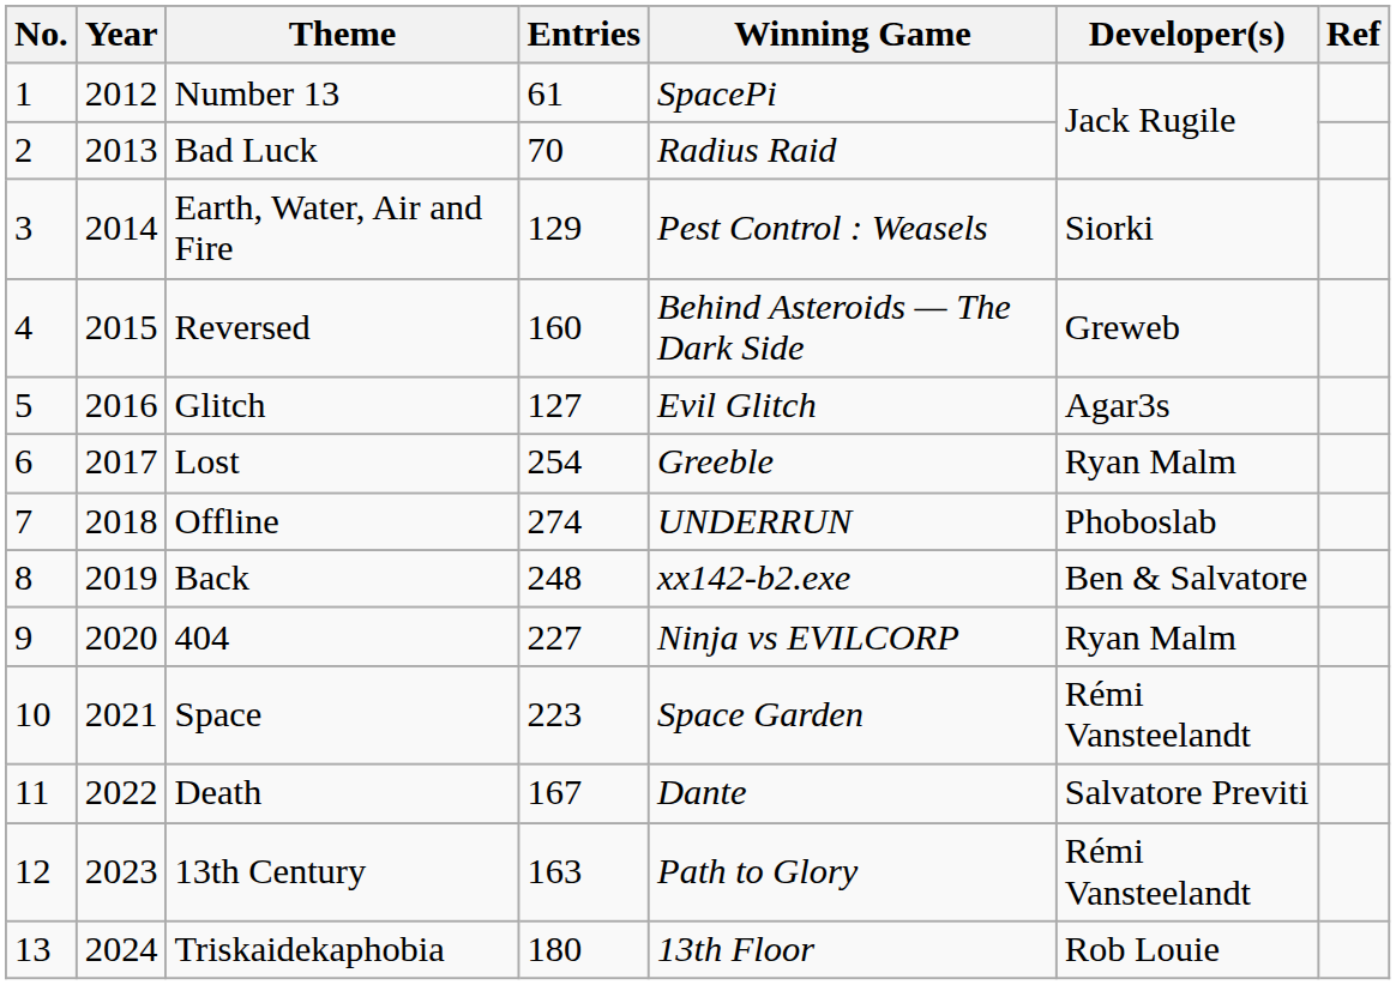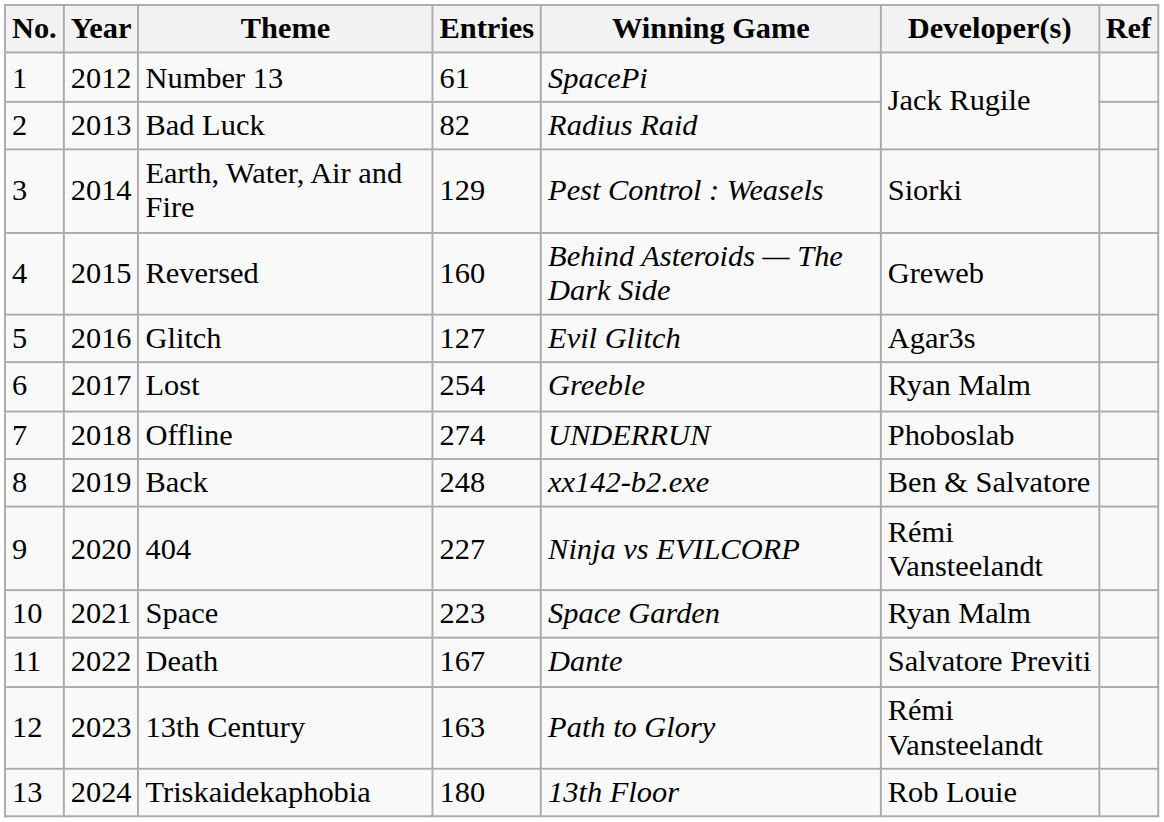Bad Luck | Entries: 70 -> 82
404 | Developer(s): Ryan Malm -> Rémi Vansteelandt
Space | Developer(s): Rémi Vansteelandt -> Ryan Malm
